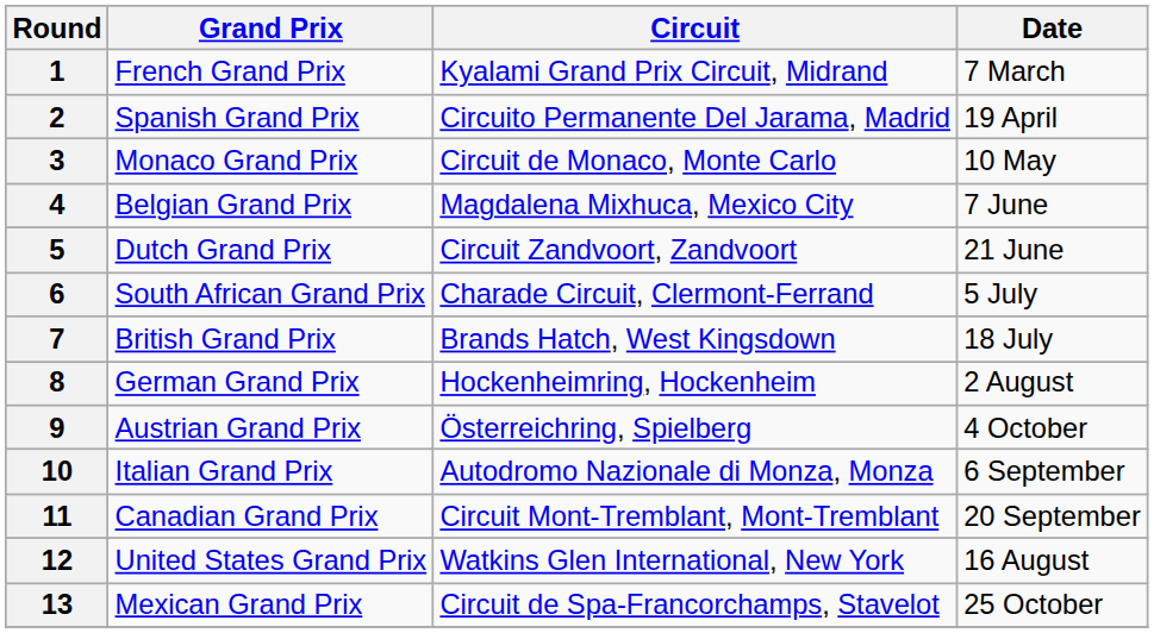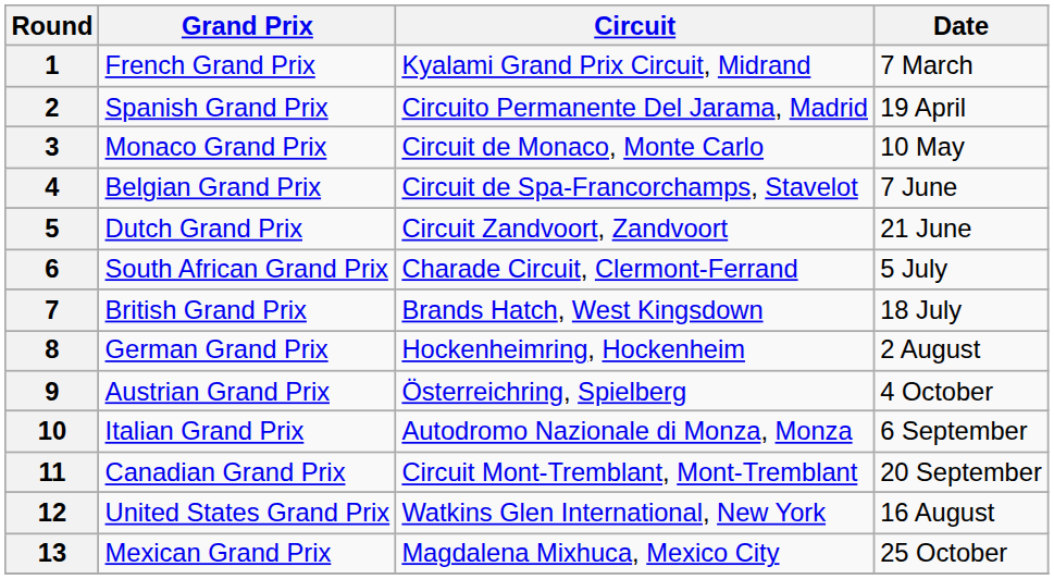4 | Circuit: Magdalena Mixhuca, Mexico City -> Circuit de Spa-Francorchamps, Stavelot
13 | Circuit: Circuit de Spa-Francorchamps, Stavelot -> Magdalena Mixhuca, Mexico City
